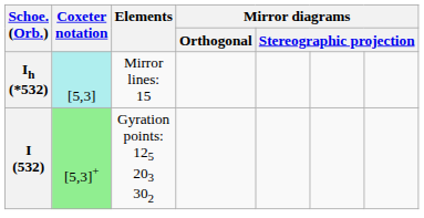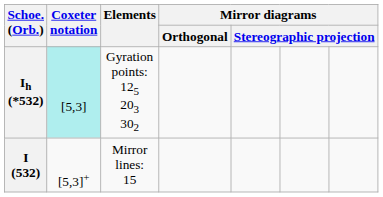Ih (*532) | Elements: Mirror lines: 15 -> Gyration points: 125 203 302
I (532) | Coxeter notation: lightgreen background -> no background
I (532) | Elements: Gyration points: 125 203 302 -> Mirror lines: 15
